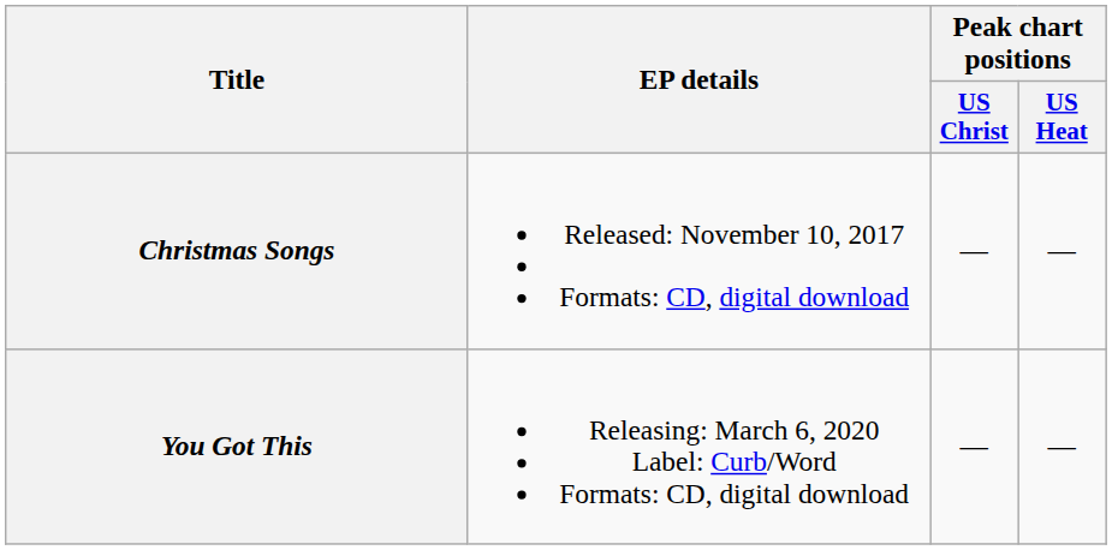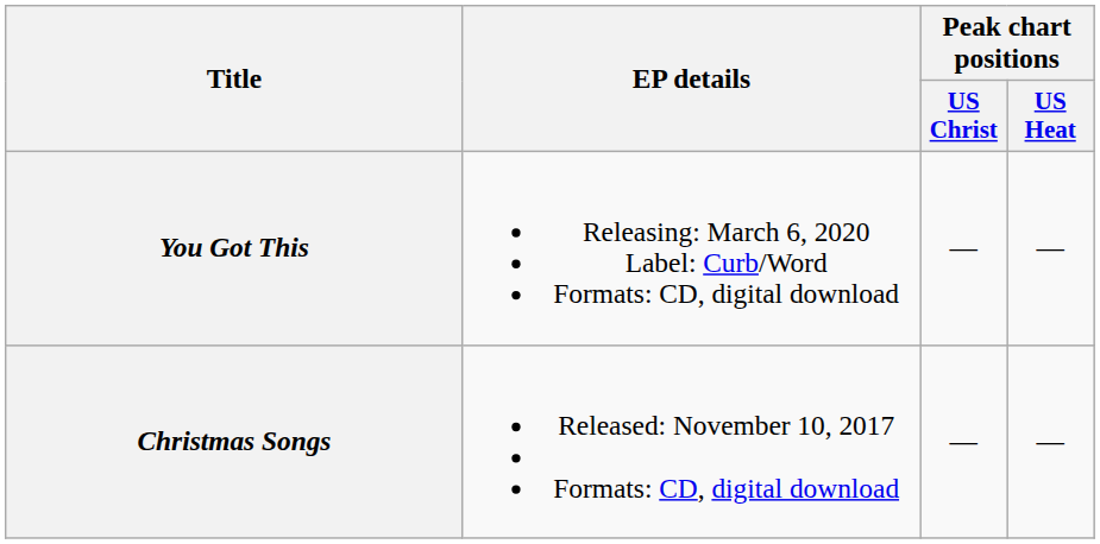rows swapped: Christmas Songs <-> You Got This
